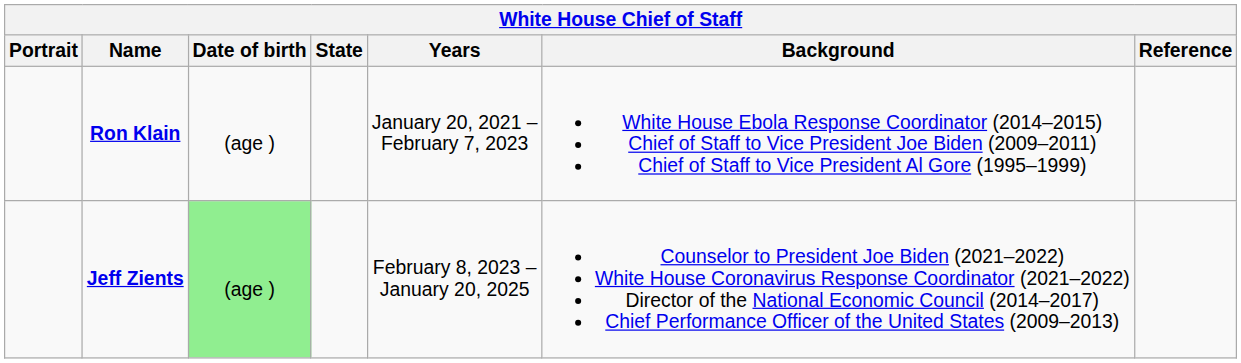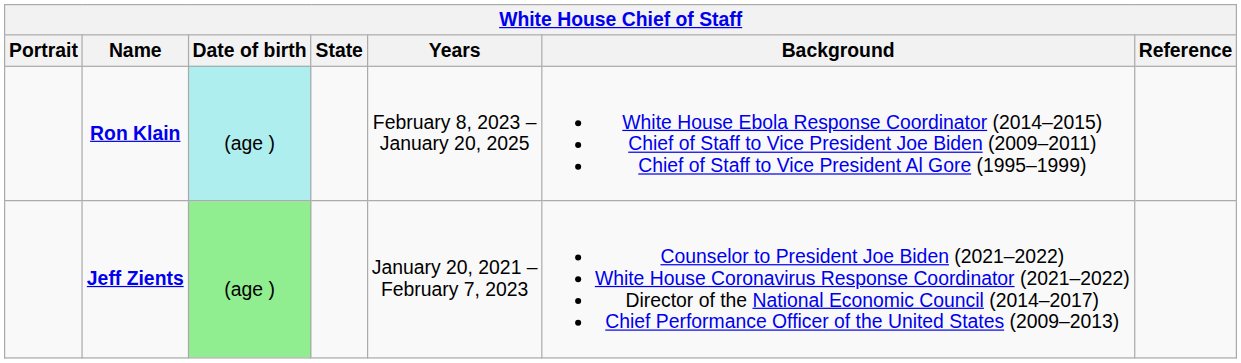Ron Klain | Date of birth: no background -> paleturquoise background
Ron Klain | Years: January 20, 2021 – February 7, 2023 -> February 8, 2023 – January 20, 2025
Jeff Zients | Years: February 8, 2023 – January 20, 2025 -> January 20, 2021 – February 7, 2023
